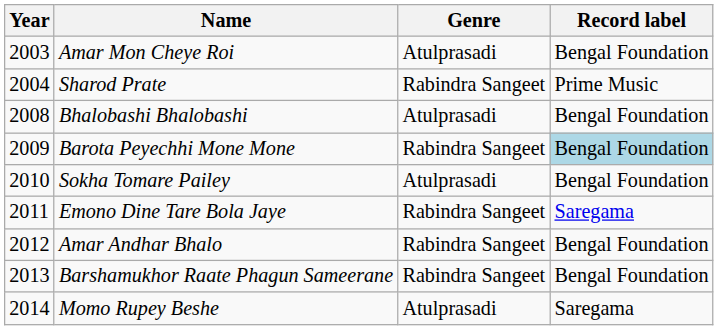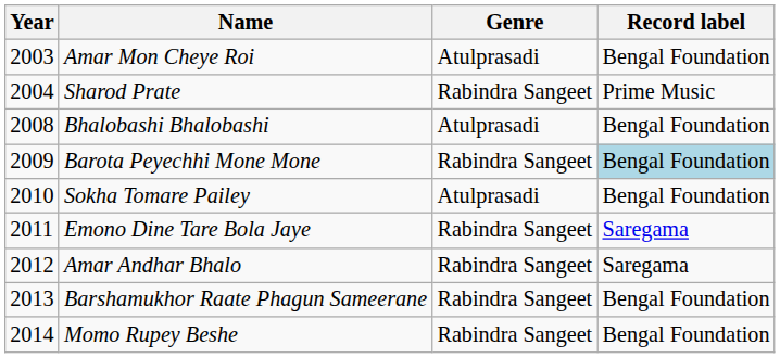Amar Andhar Bhalo | Record label: Bengal Foundation -> Saregama
Momo Rupey Beshe | Genre: Atulprasadi -> Rabindra Sangeet
Momo Rupey Beshe | Record label: Saregama -> Bengal Foundation
